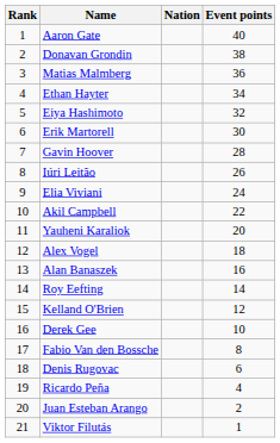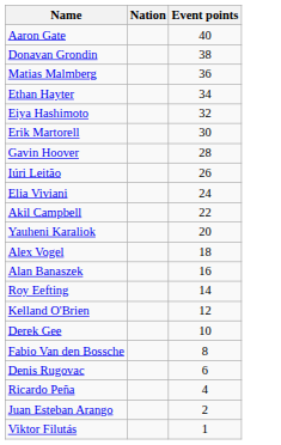- column: Rank | 1 | 2 | 3 | 4 | 5 | 6 | 7 | 8 | 9 | 10 | 11 | 12 | 13 | 14 | 15 | 16 | 17 | 18 | 19 | 20 | 21
